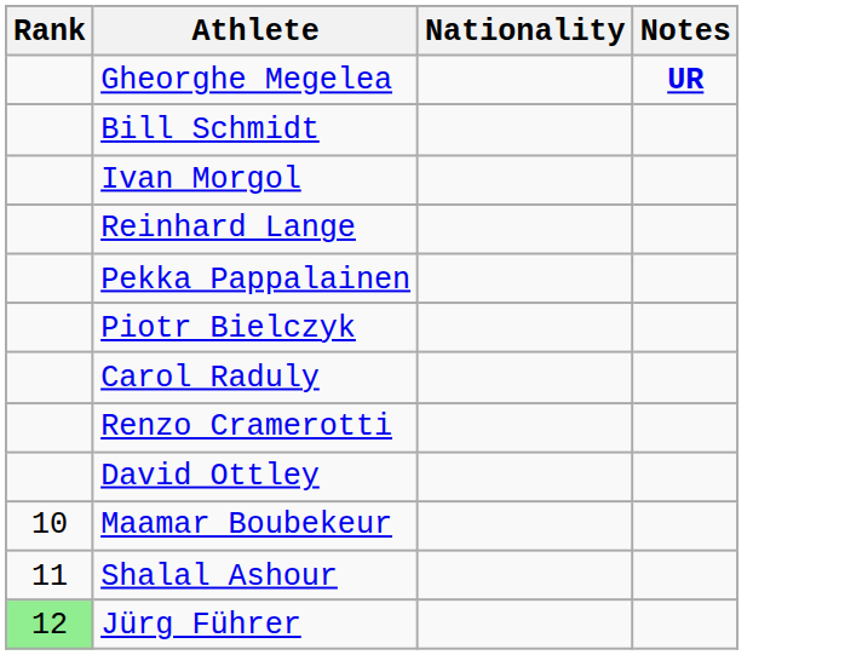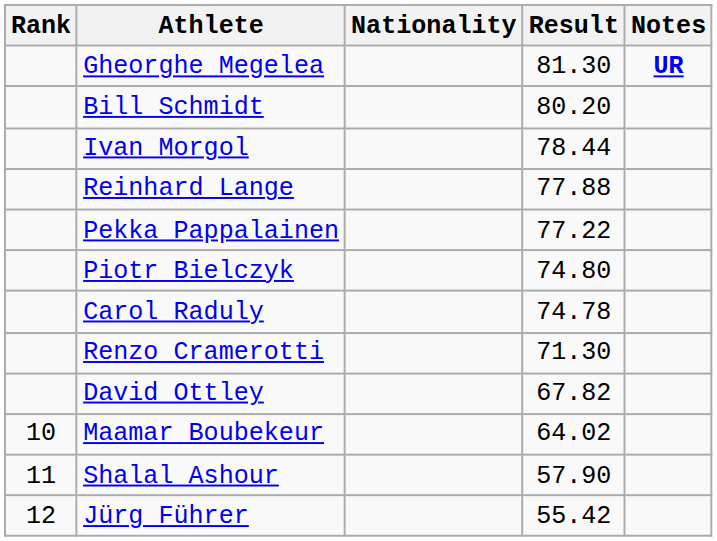+ column: Result | 81.30 | 80.20 | 78.44 | 77.88 | 77.22 | 74.80 | 74.78 | 71.30 | 67.82 | 64.02 | 57.90 | 55.42
Jürg Führer | Rank: lightgreen background -> no background
